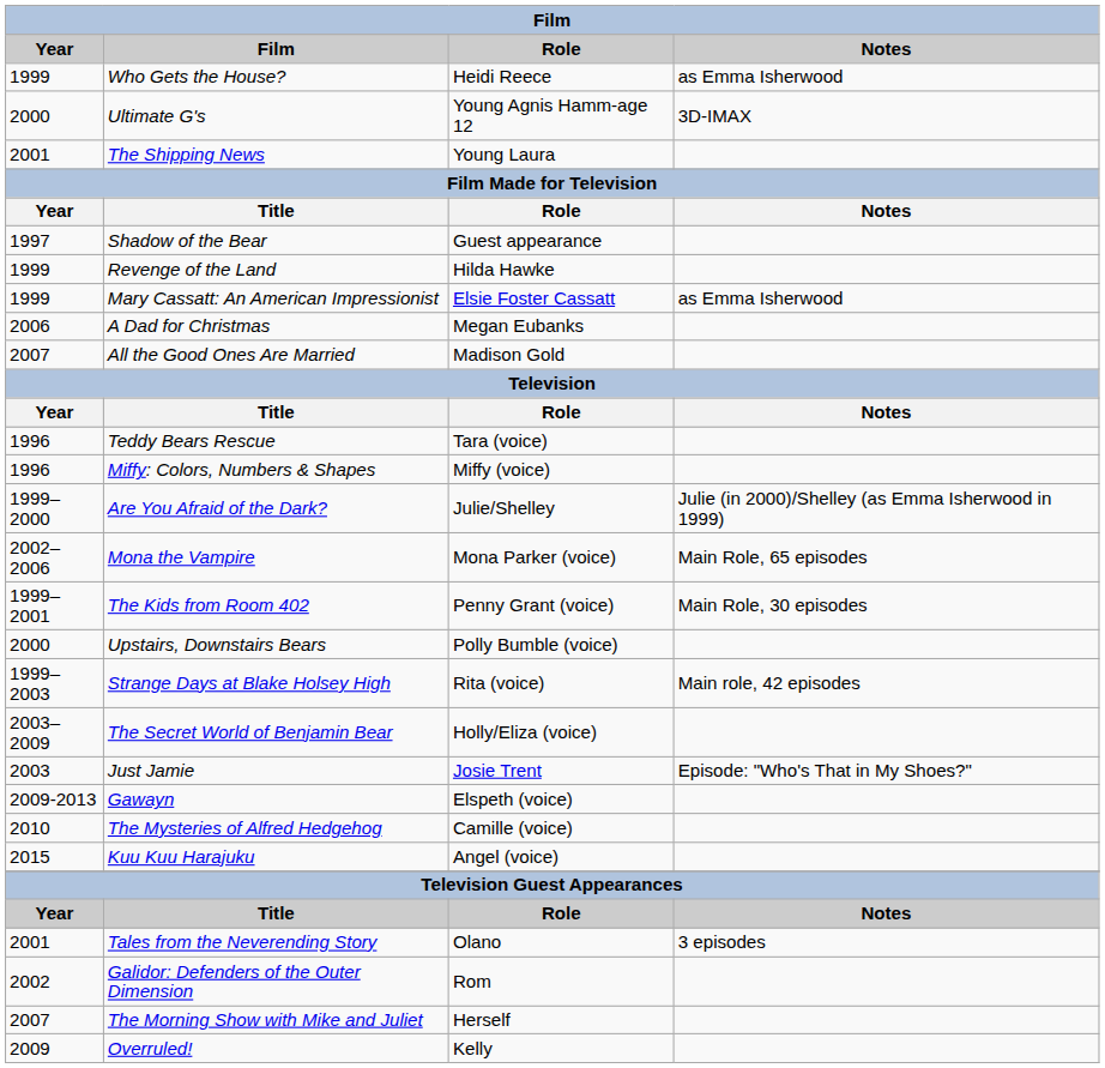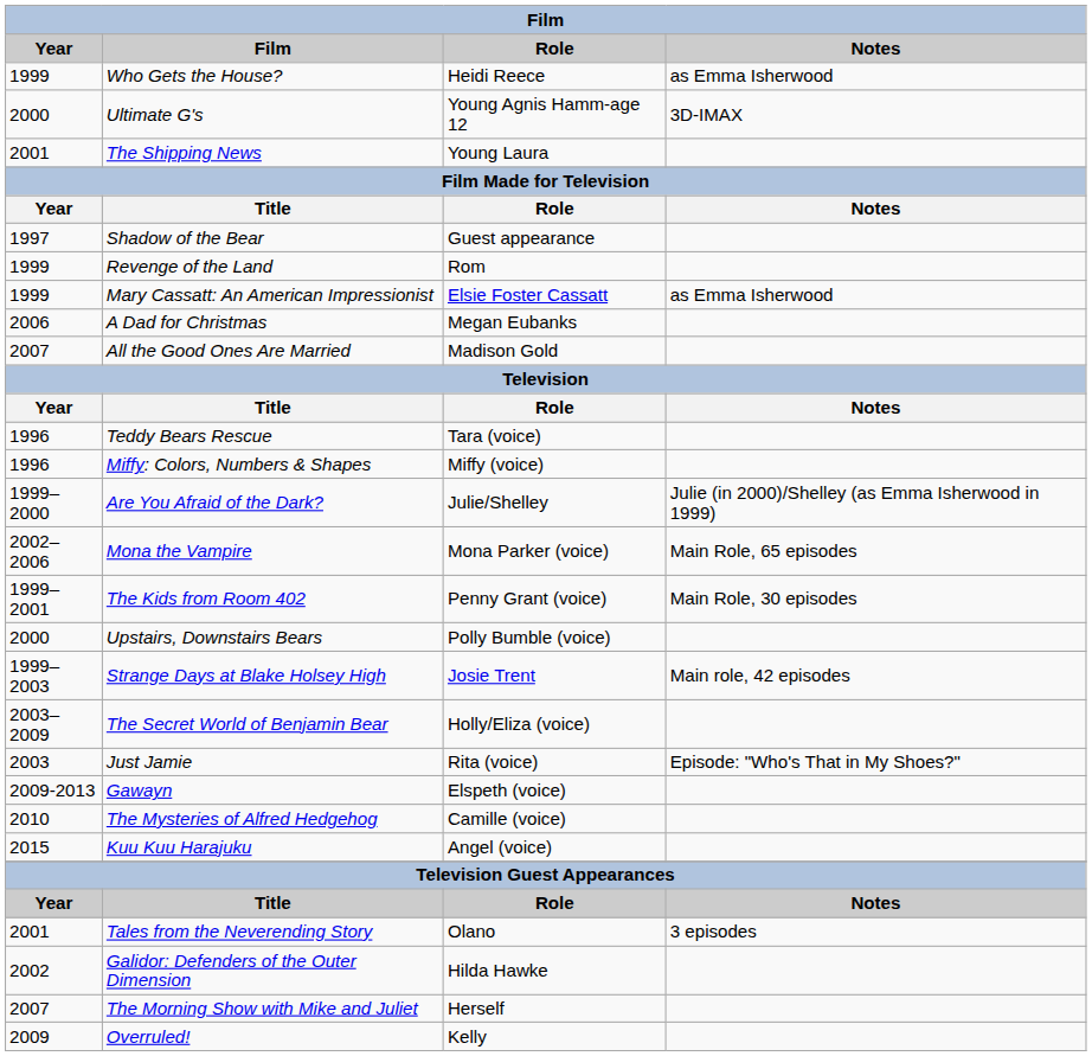Revenge of the Land | Role: Hilda Hawke -> Rom
Strange Days at Blake Holsey High | Role: Rita (voice) -> Josie Trent
Just Jamie | Role: Josie Trent -> Rita (voice)
Galidor: Defenders of the Outer Dimension | Role: Rom -> Hilda Hawke
